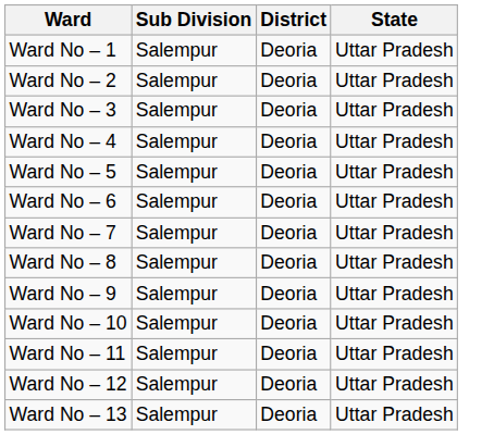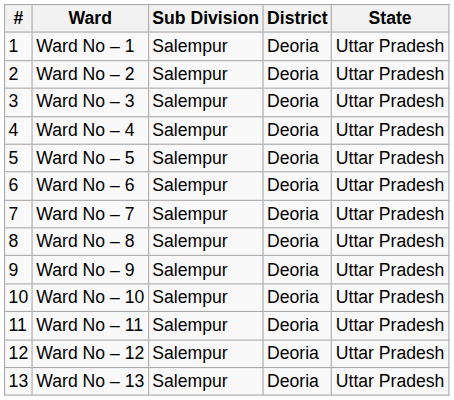+ column: # | 1 | 2 | 3 | 4 | 5 | 6 | 7 | 8 | 9 | 10 | 11 | 12 | 13
